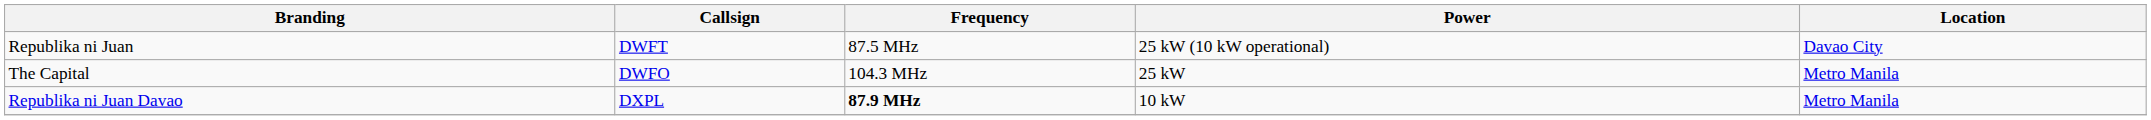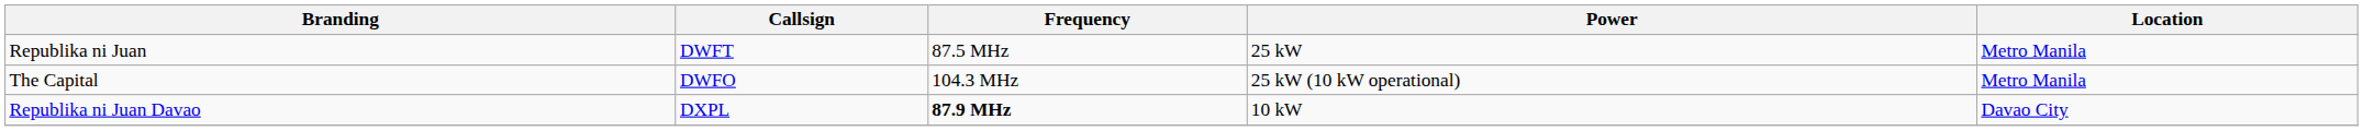Republika ni Juan | Power: 25 kW (10 kW operational) -> 25 kW
Republika ni Juan | Location: Davao City -> Metro Manila
The Capital | Power: 25 kW -> 25 kW (10 kW operational)
Republika ni Juan Davao | Location: Metro Manila -> Davao City
